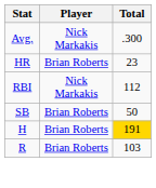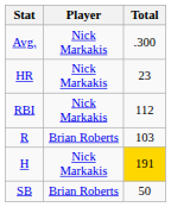HR | Player: Brian Roberts -> Nick Markakis
rows swapped: R <-> SB
H | Player: Brian Roberts -> Nick Markakis
